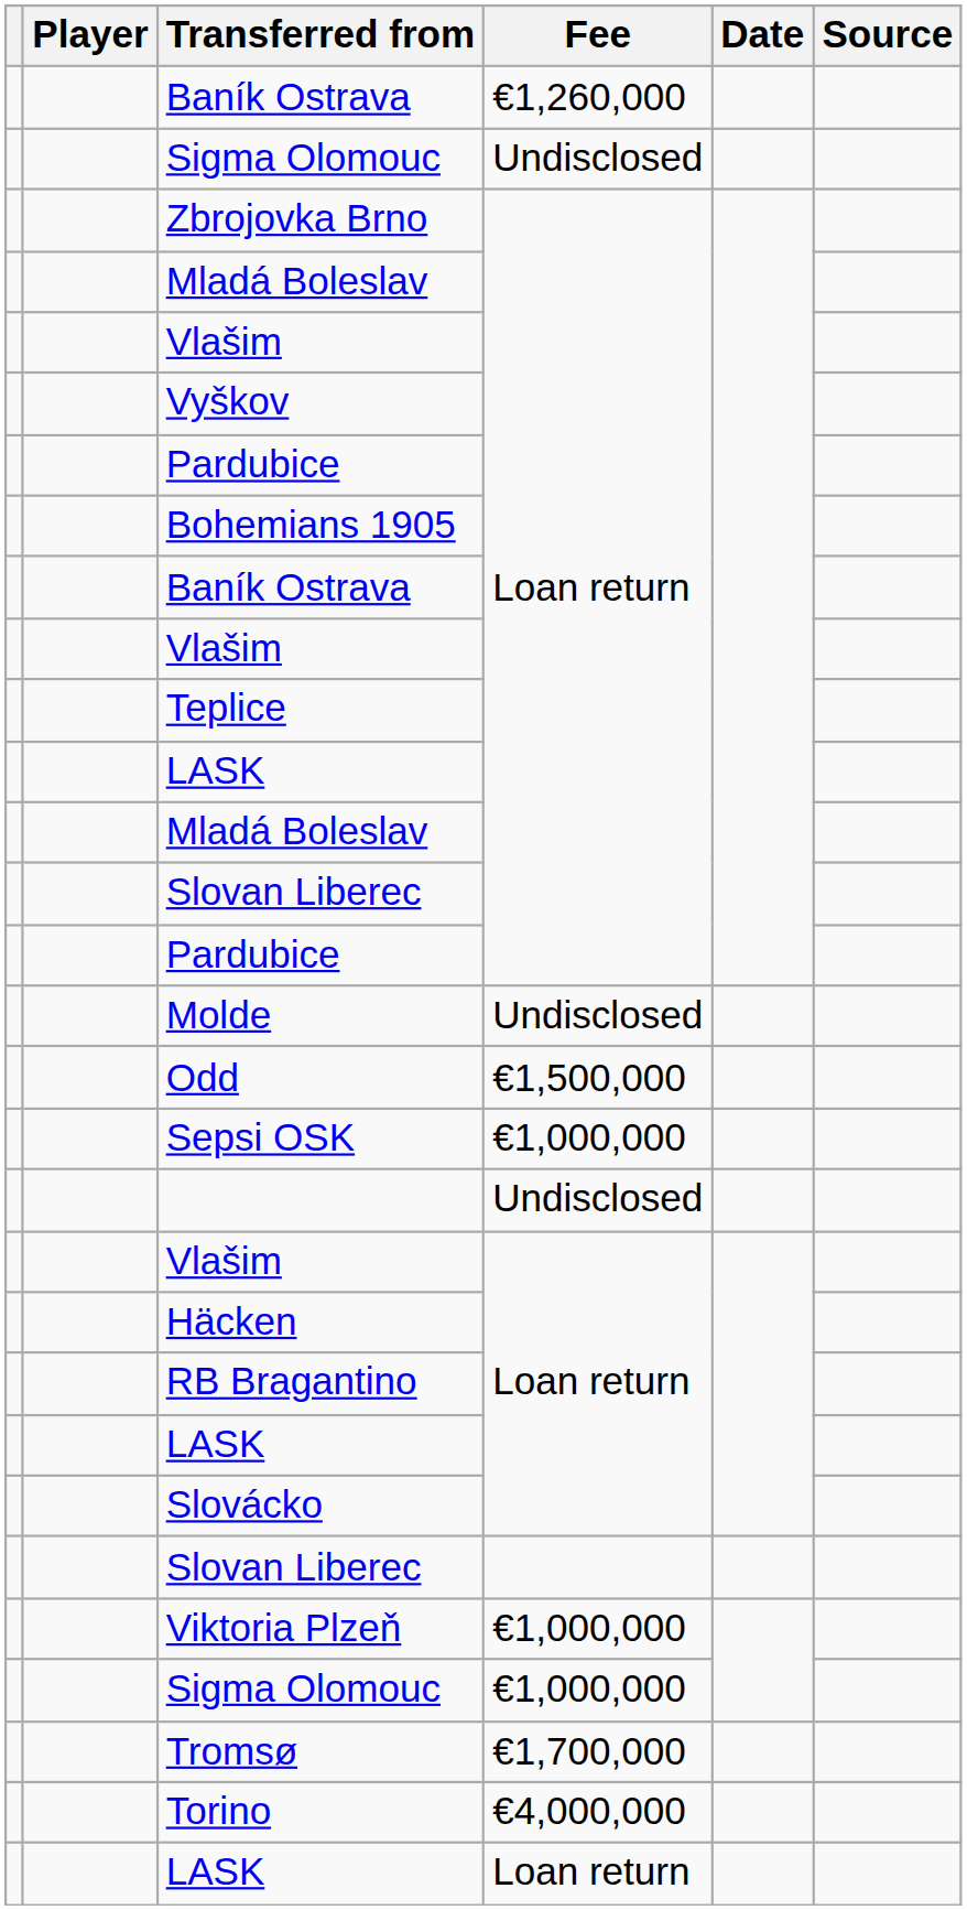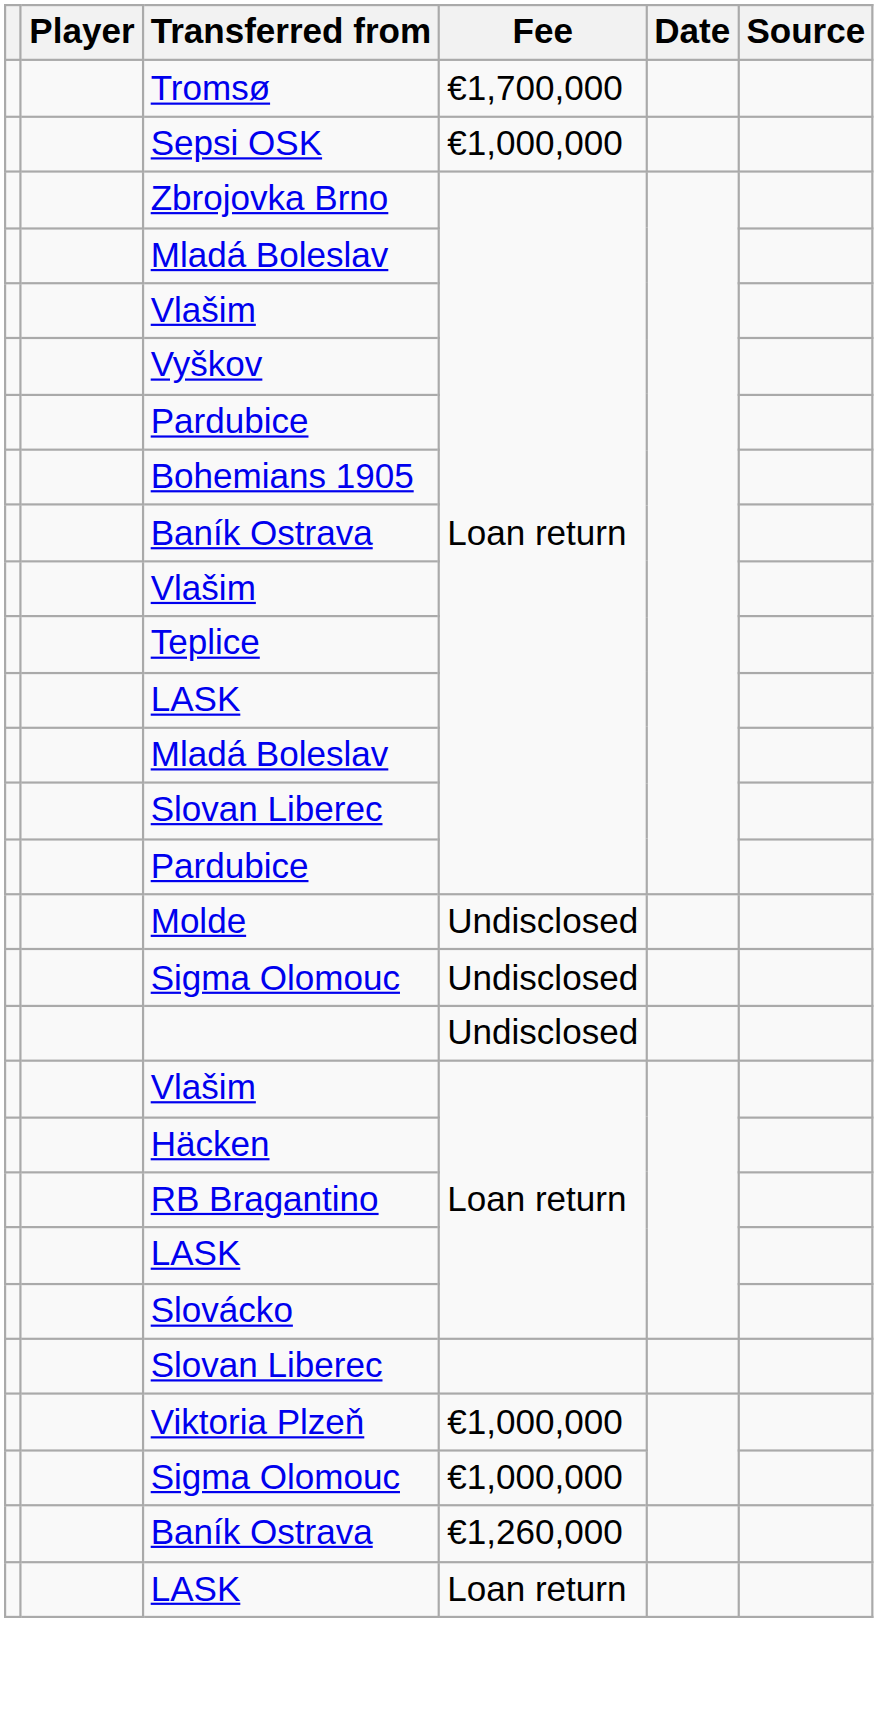rows swapped: Baník Ostrava / €1,260,000 <-> Tromsø
rows swapped: Sigma Olomouc / Undisclosed <-> Sepsi OSK
- row: Odd | €1,500,000
- row: Torino | €4,000,000
